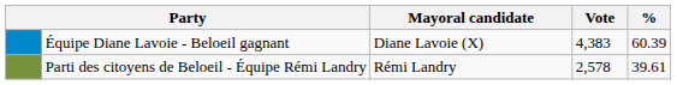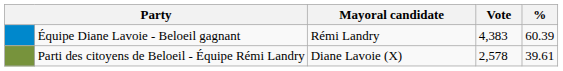Équipe Diane Lavoie - Beloeil gagnant | Mayoral candidate: Diane Lavoie (X) -> Rémi Landry
Parti des citoyens de Beloeil - Équipe Rémi Landry | Mayoral candidate: Rémi Landry -> Diane Lavoie (X)
